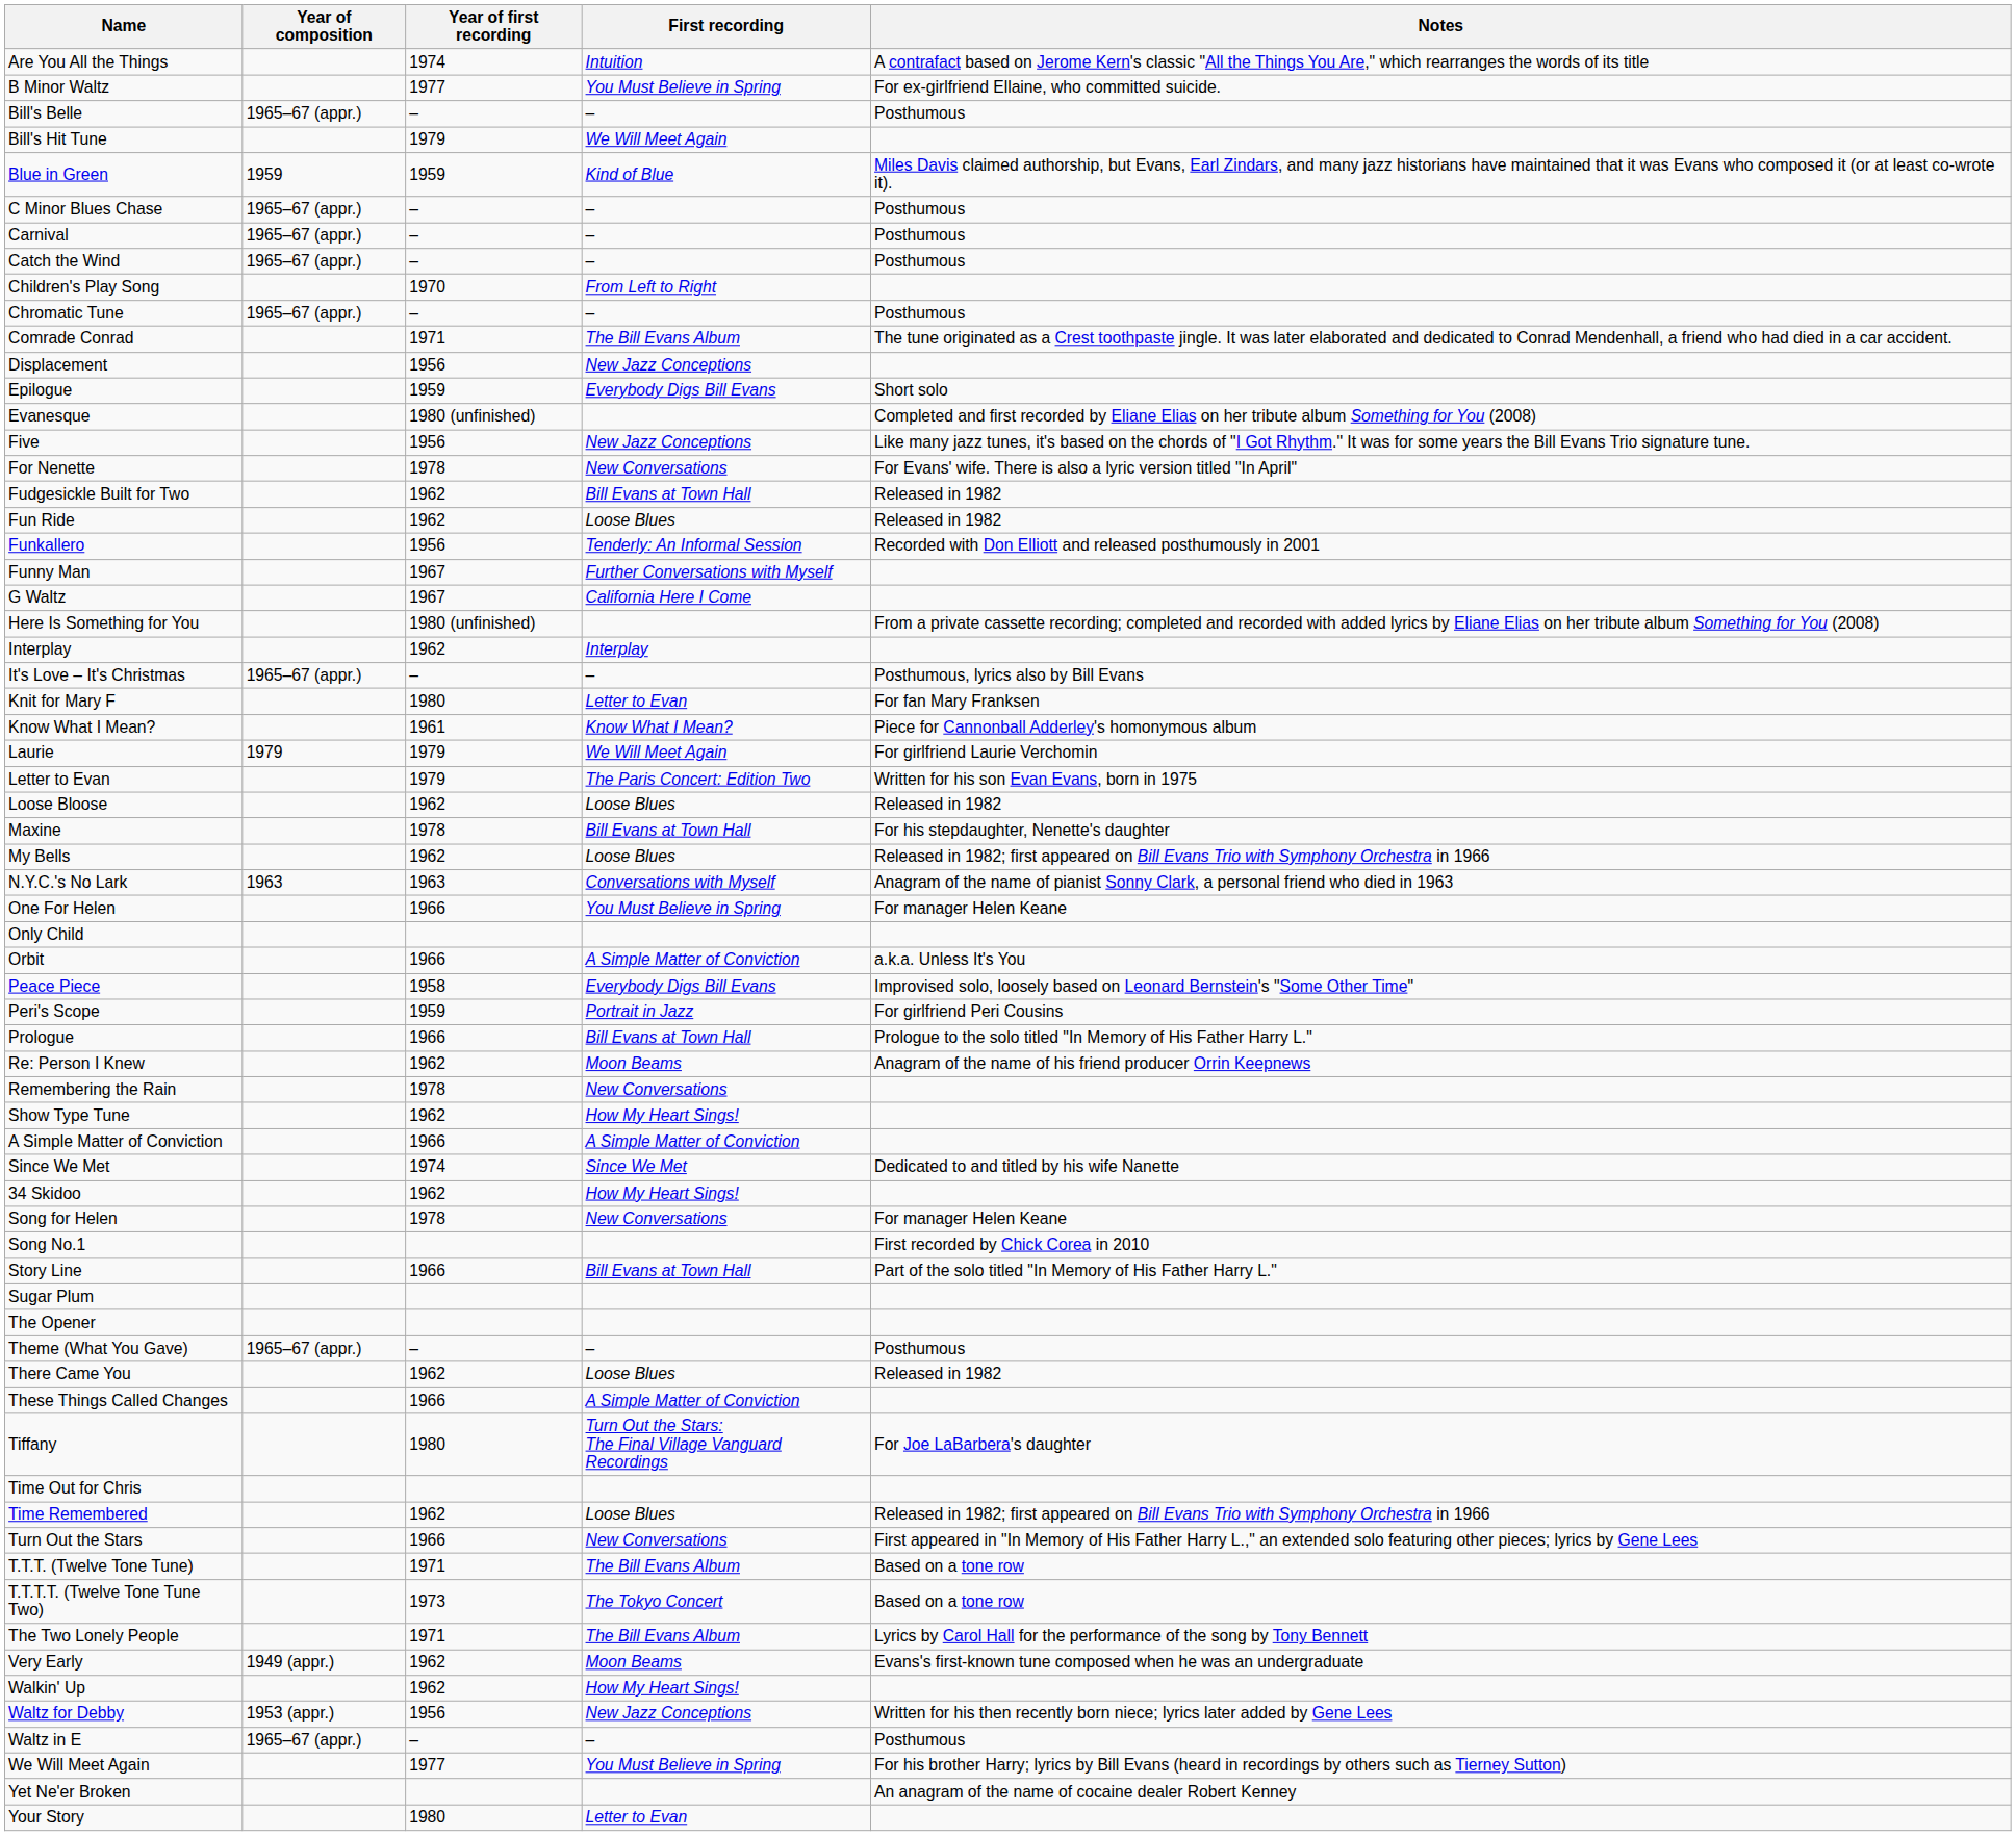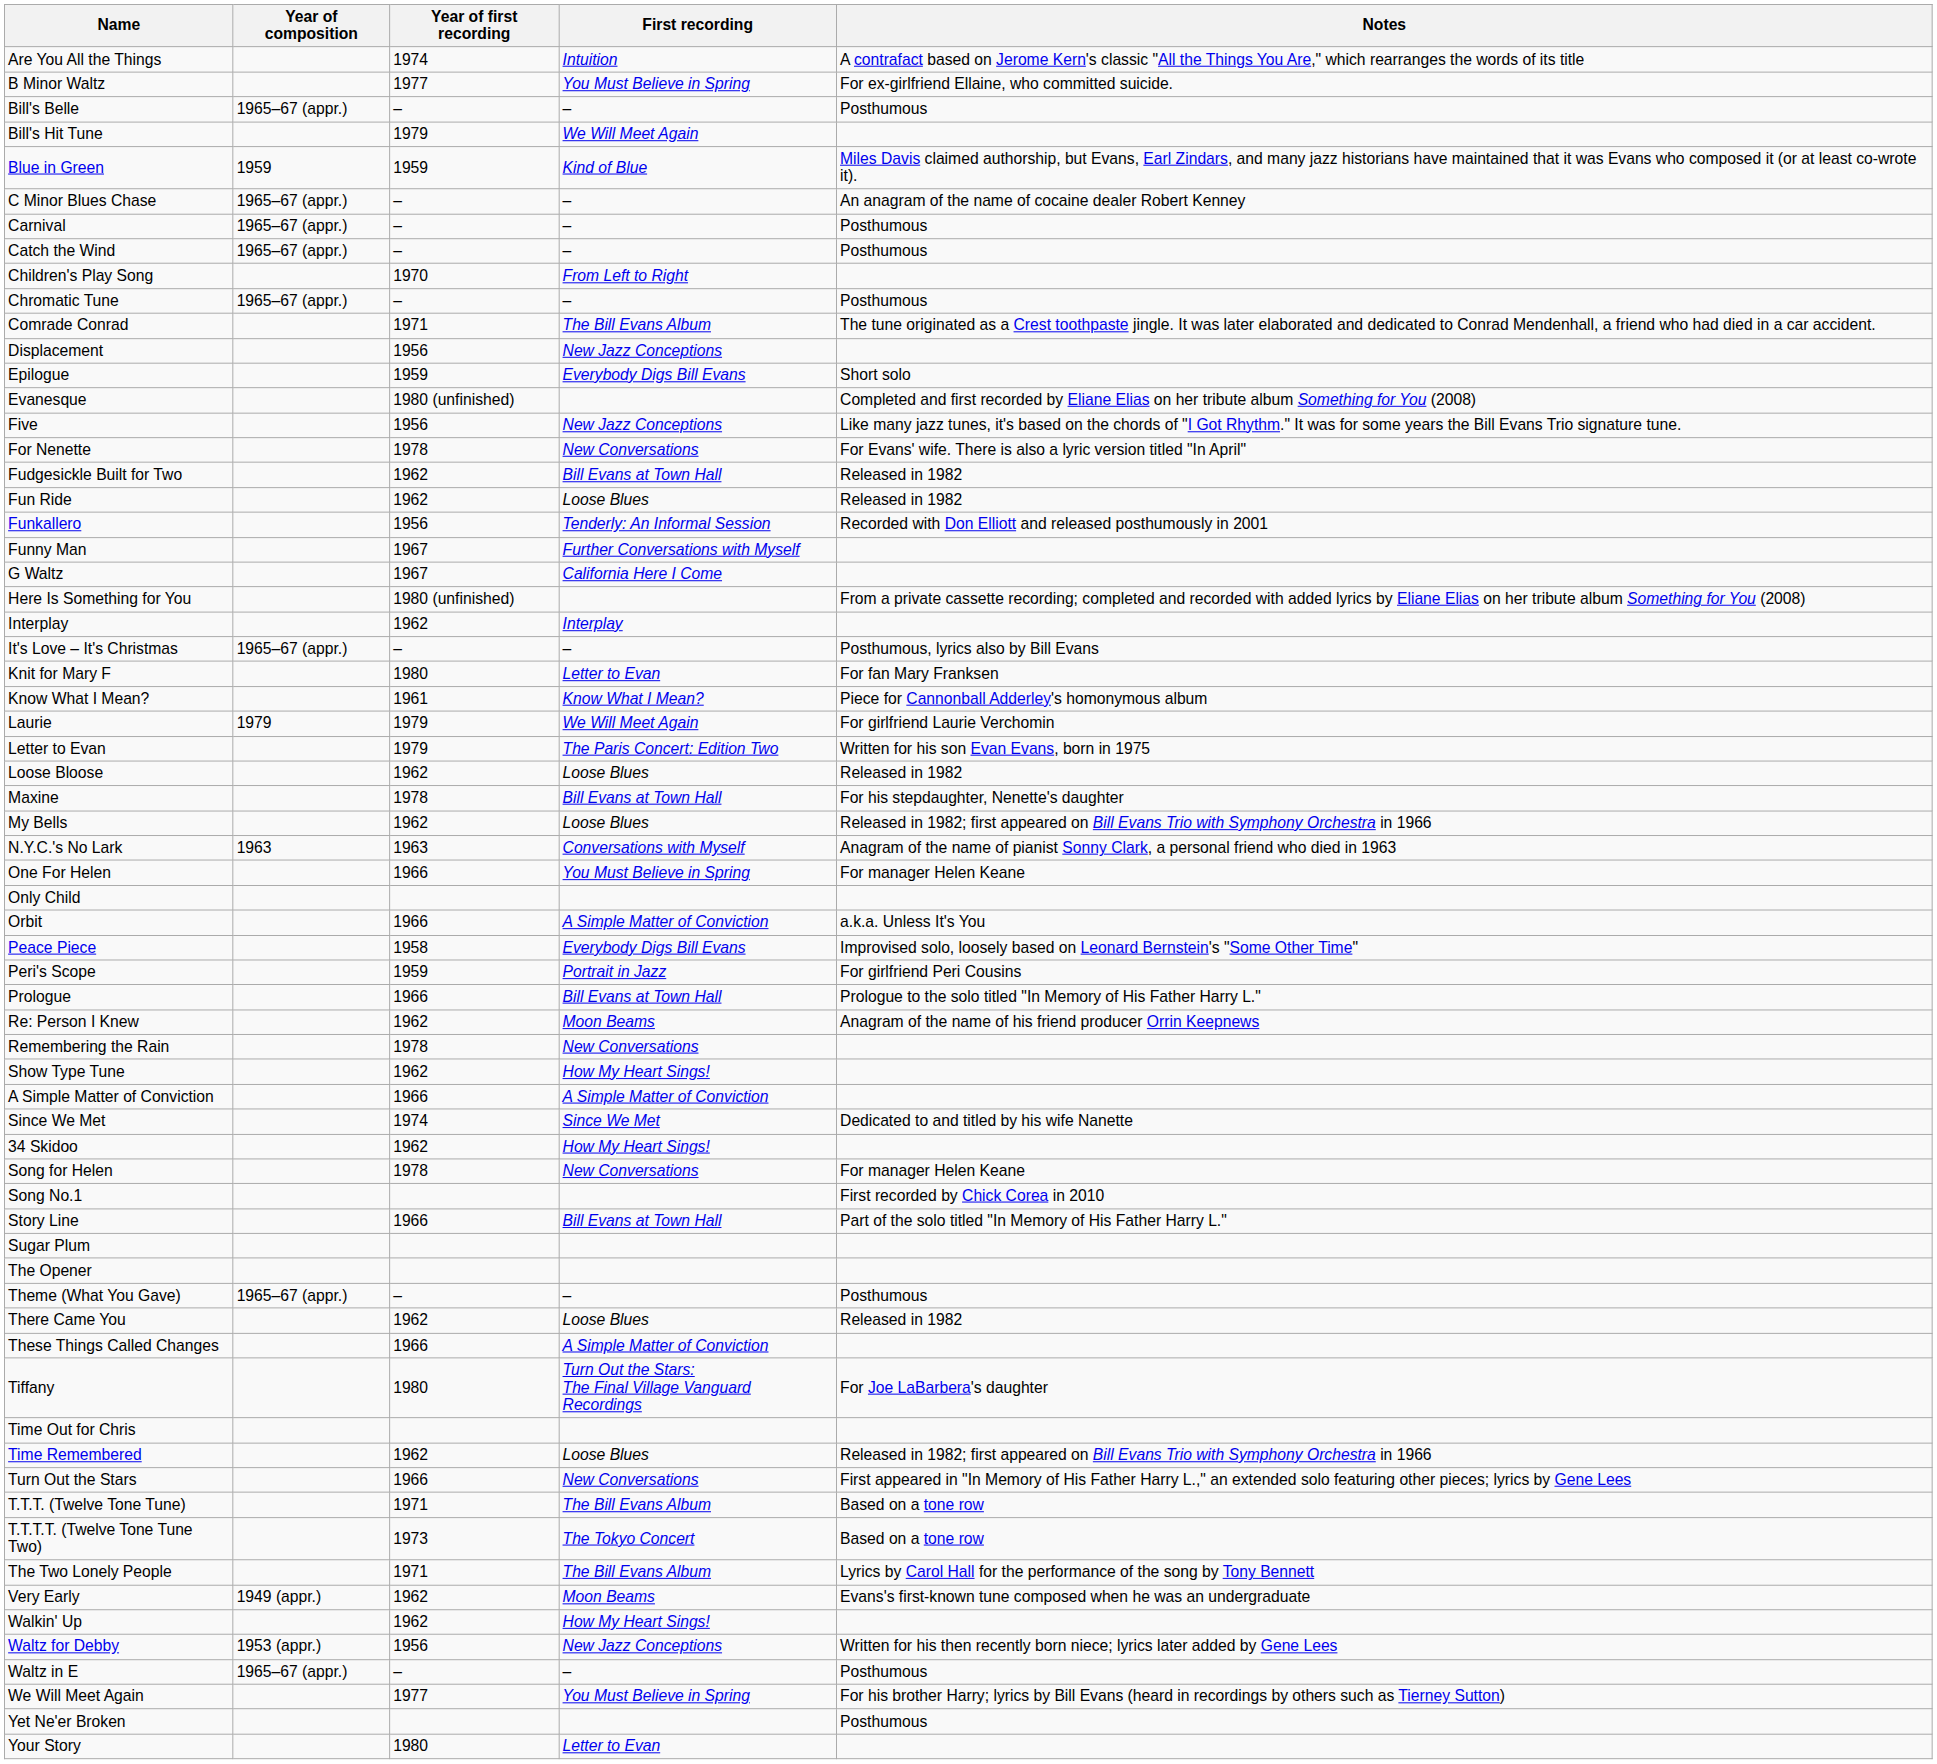C Minor Blues Chase | Notes: Posthumous -> An anagram of the name of cocaine dealer Robert Kenney
Yet Ne'er Broken | Notes: An anagram of the name of cocaine dealer Robert Kenney -> Posthumous
